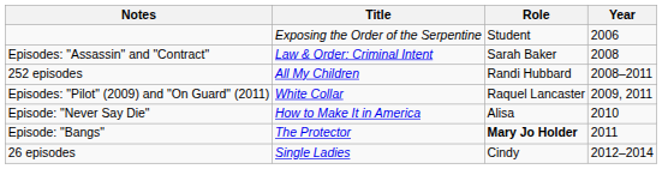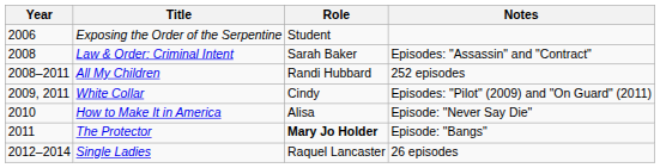columns swapped: Year <-> Notes
White Collar | Role: Raquel Lancaster -> Cindy
Single Ladies | Role: Cindy -> Raquel Lancaster
